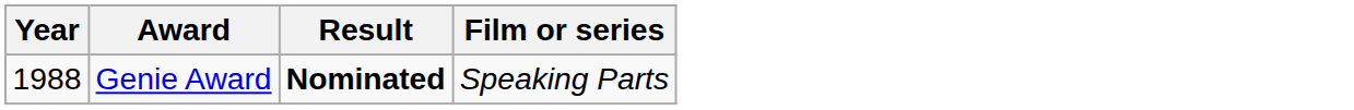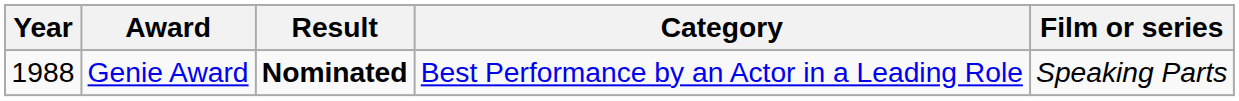+ column: Category | Best Performance by an Actor in a Leading Role
